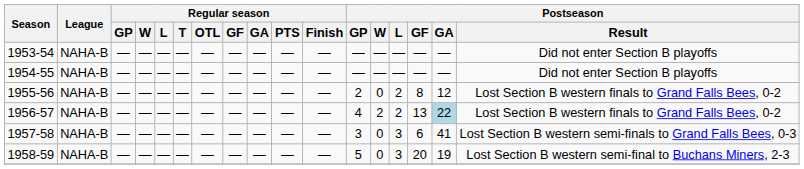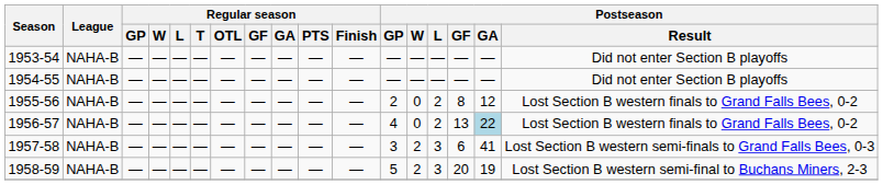1956-57 | Postseason / W: 2 -> 0
1957-58 | Postseason / W: 0 -> 2
1958-59 | Postseason / W: 0 -> 2
